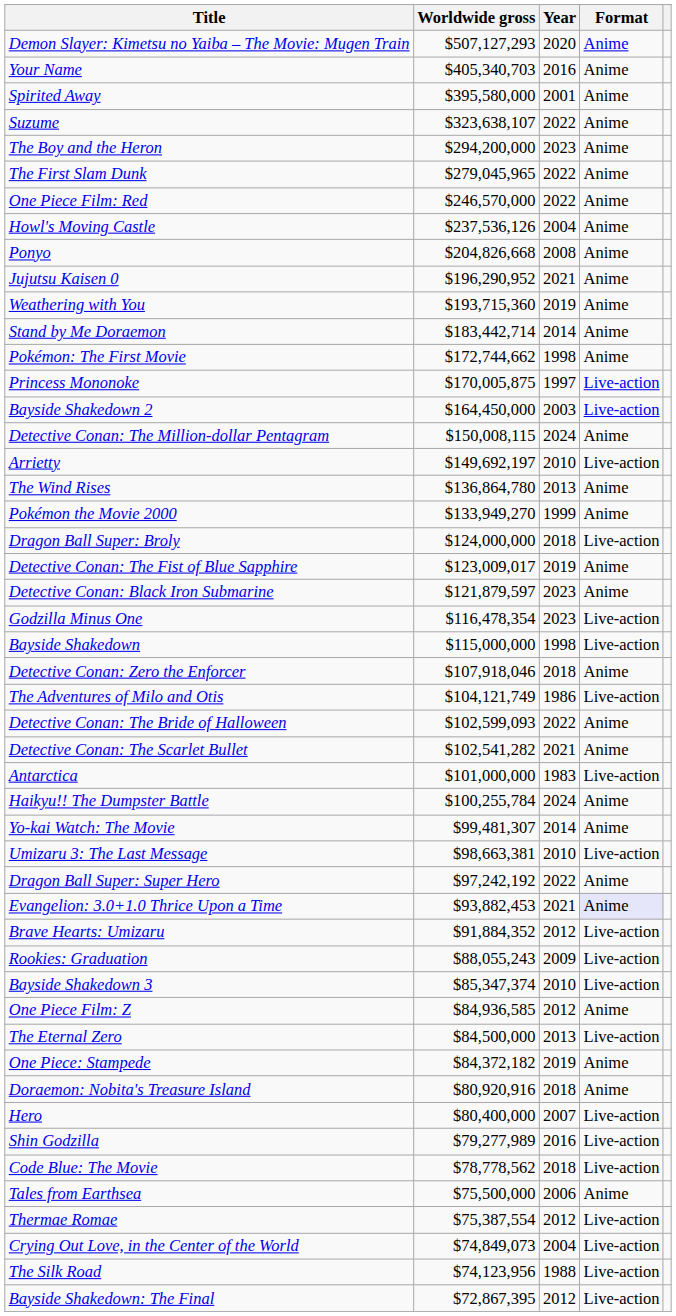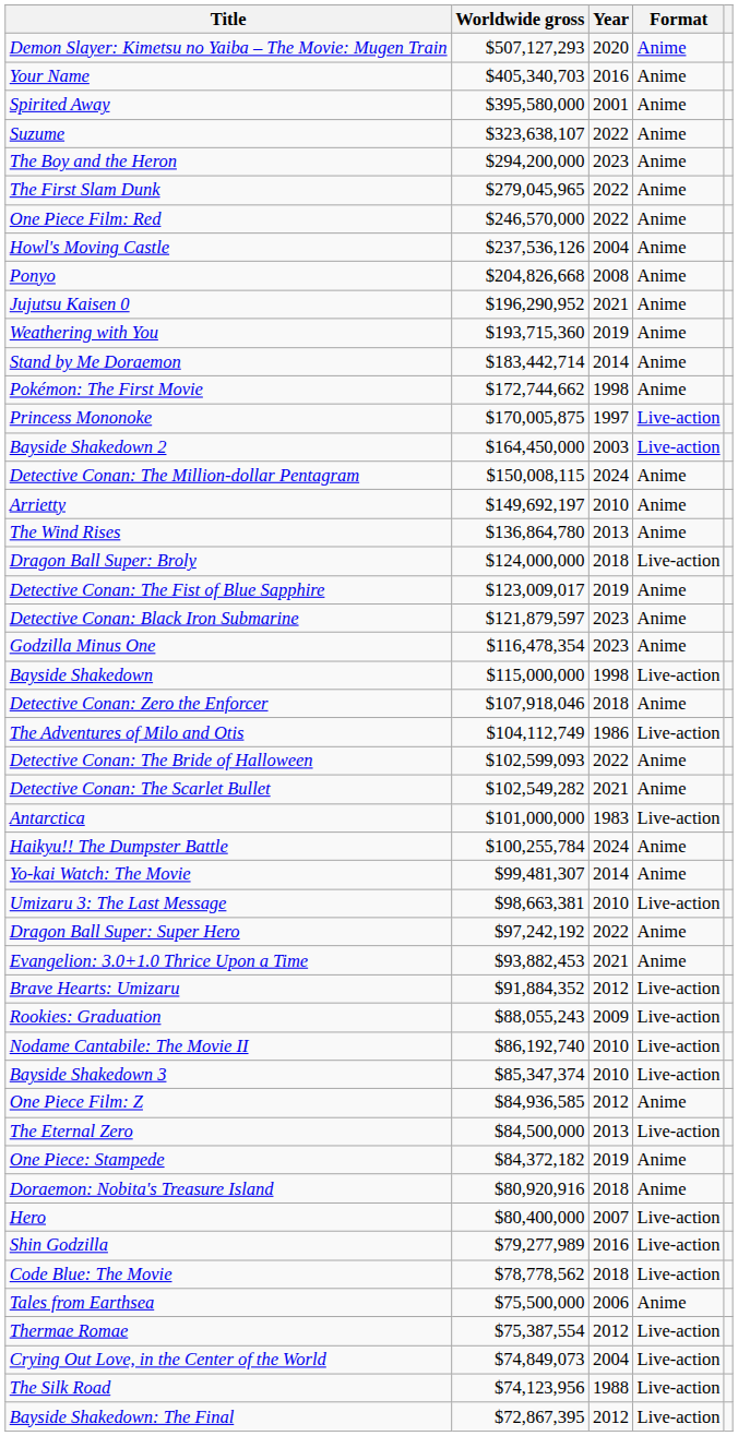Arrietty | Format: Live-action -> Anime
- row: Pokémon the Movie 2000 | $133,949,270 | 1999 | Anime
Godzilla Minus One | Format: Live-action -> Anime
The Adventures of Milo and Otis | Worldwide gross: $104,121,749 -> $104,112,749
Detective Conan: The Scarlet Bullet | Worldwide gross: $102,541,282 -> $102,549,282
Evangelion: 3.0+1.0 Thrice Upon a Time | Format: lavender background -> no background
+ row: Nodame Cantabile: The Movie II | $86,192,740 | 2010 | Live-action
